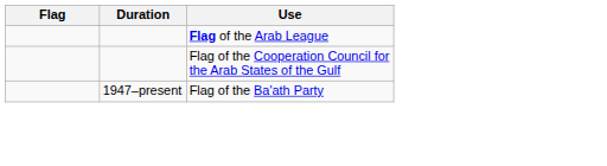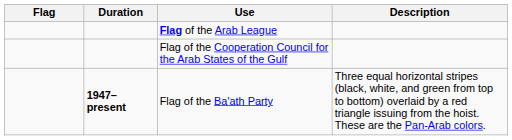+ column: Description | Three equal horizontal stripes (black, white, and green from top to bottom) overlaid by a red triangle issuing from the hoist. These are the Pan-Arab colors.
Flag of the Ba'ath Party | Duration: normal -> bold
